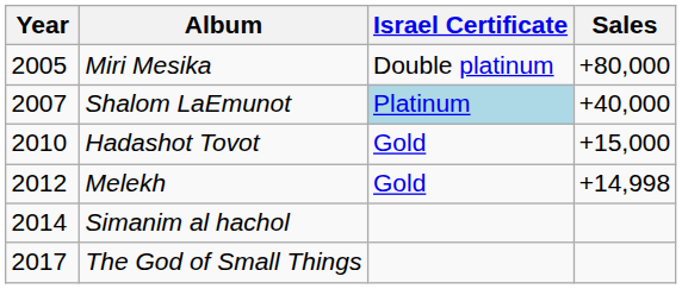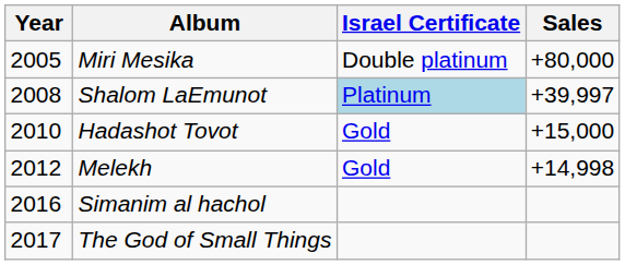Shalom LaEmunot | Year: 2007 -> 2008
Shalom LaEmunot | Sales: +40,000 -> +39,997
Simanim al hachol | Year: 2014 -> 2016
